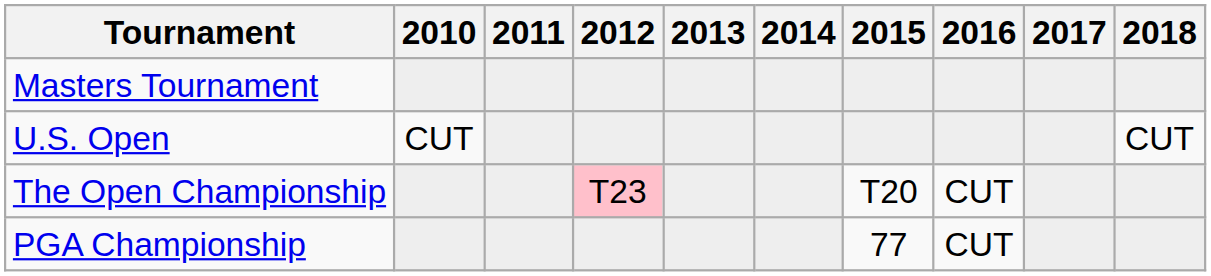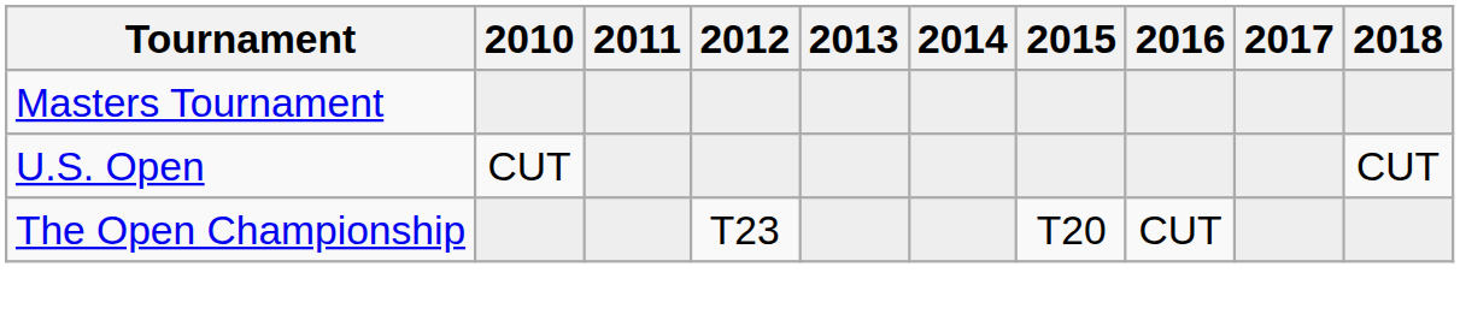The Open Championship | 2012: pink background -> no background
- row: PGA Championship | 77 | CUT
